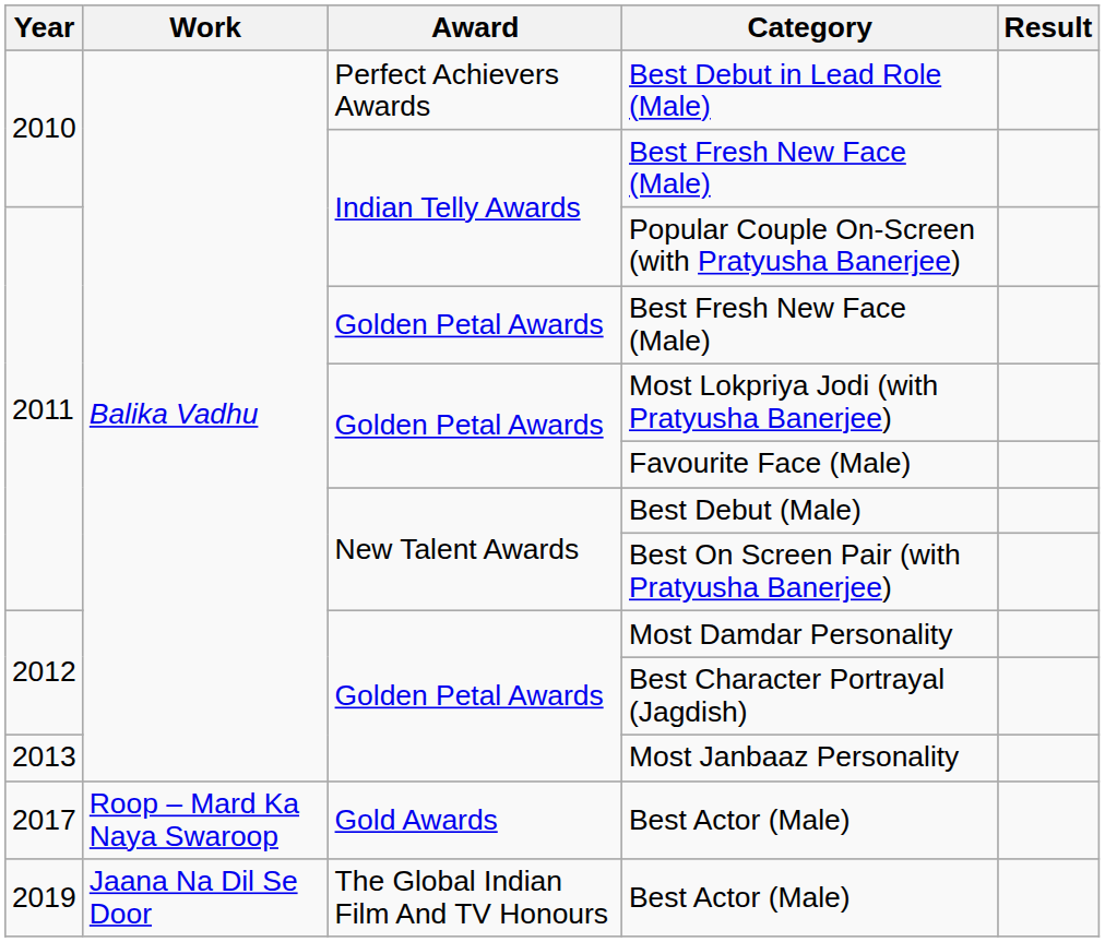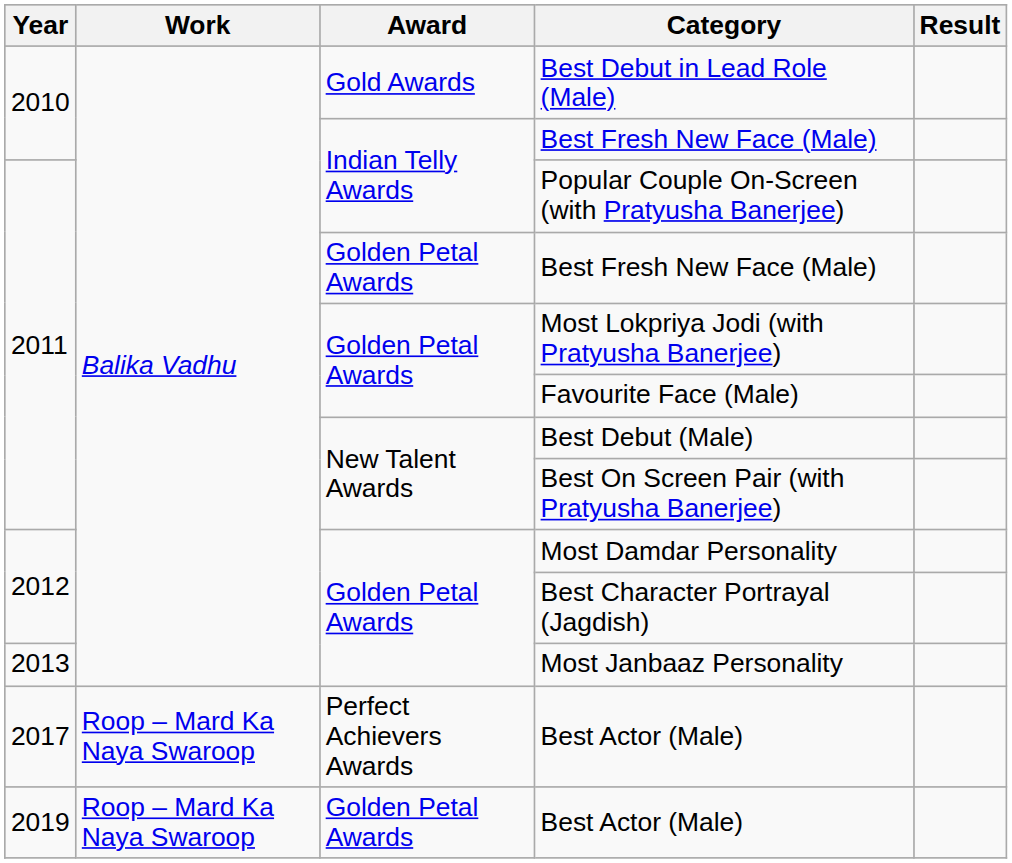Best Debut in Lead Role (Male) | Award: Perfect Achievers Awards -> Gold Awards
2017 / Best Actor (Male) | Award: Gold Awards -> Perfect Achievers Awards
2019 / Best Actor (Male) | Work: Jaana Na Dil Se Door -> Roop – Mard Ka Naya Swaroop
2019 / Best Actor (Male) | Award: The Global Indian Film And TV Honours -> Golden Petal Awards
